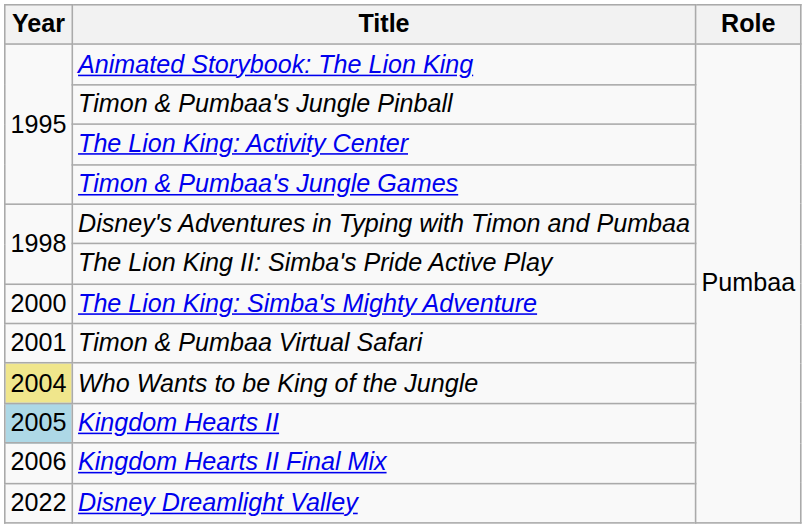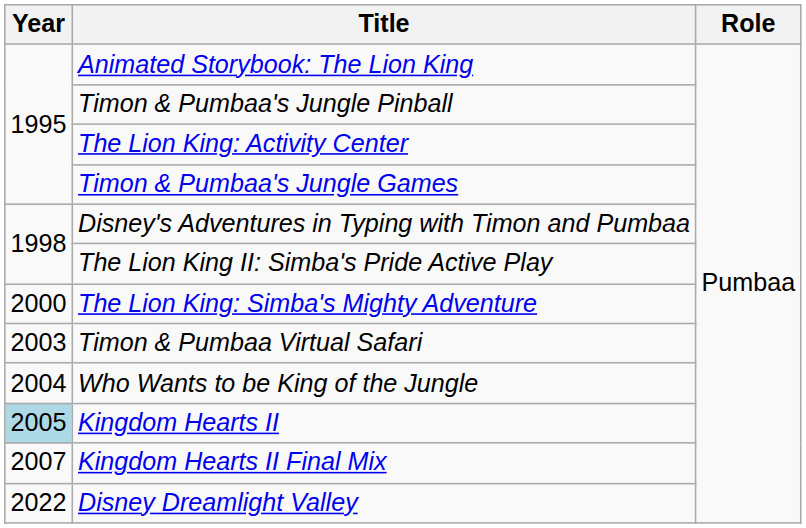Timon & Pumbaa Virtual Safari | Year: 2001 -> 2003
Who Wants to be King of the Jungle | Year: khaki background -> no background
Kingdom Hearts II Final Mix | Year: 2006 -> 2007
